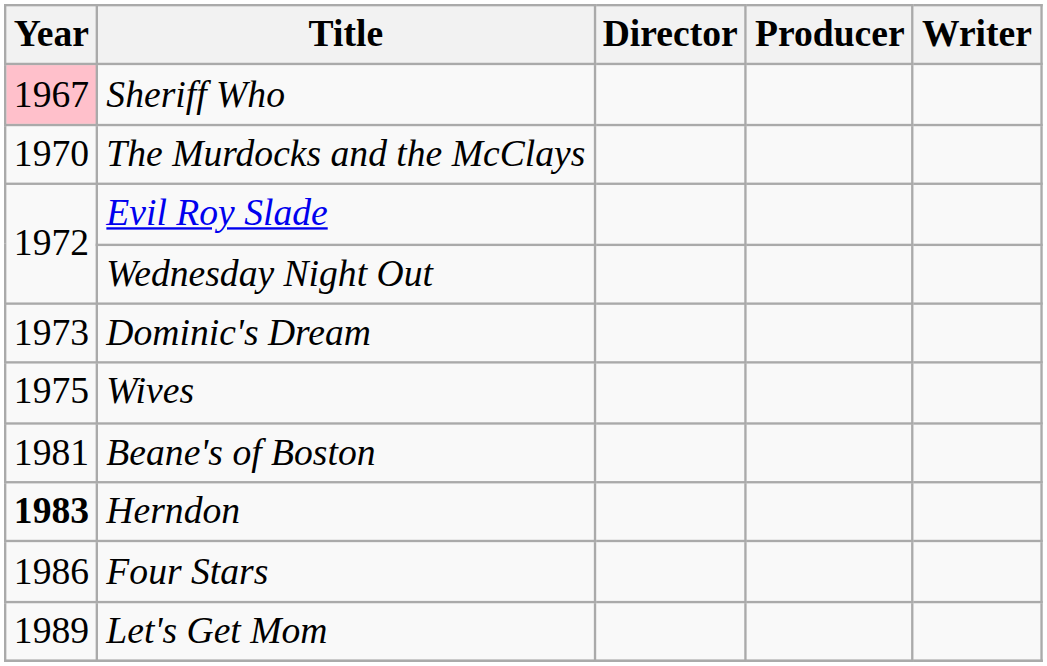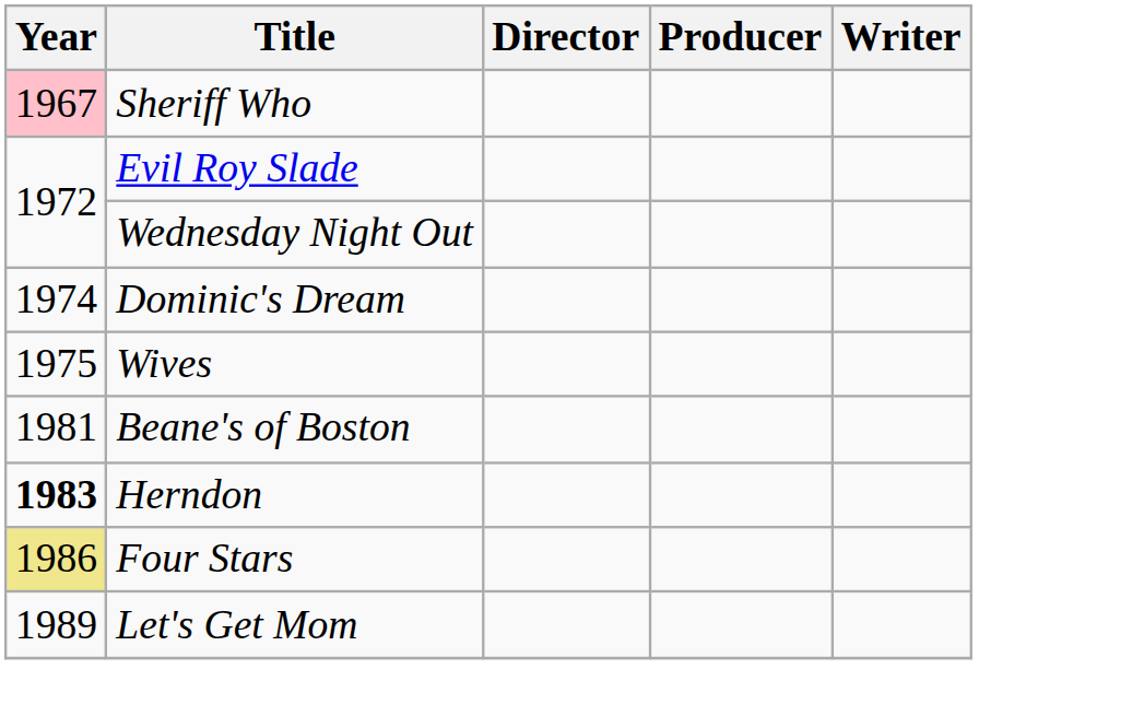- row: 1970 | The Murdocks and the McClays
Dominic's Dream | Year: 1973 -> 1974
Four Stars | Year: no background -> khaki background
